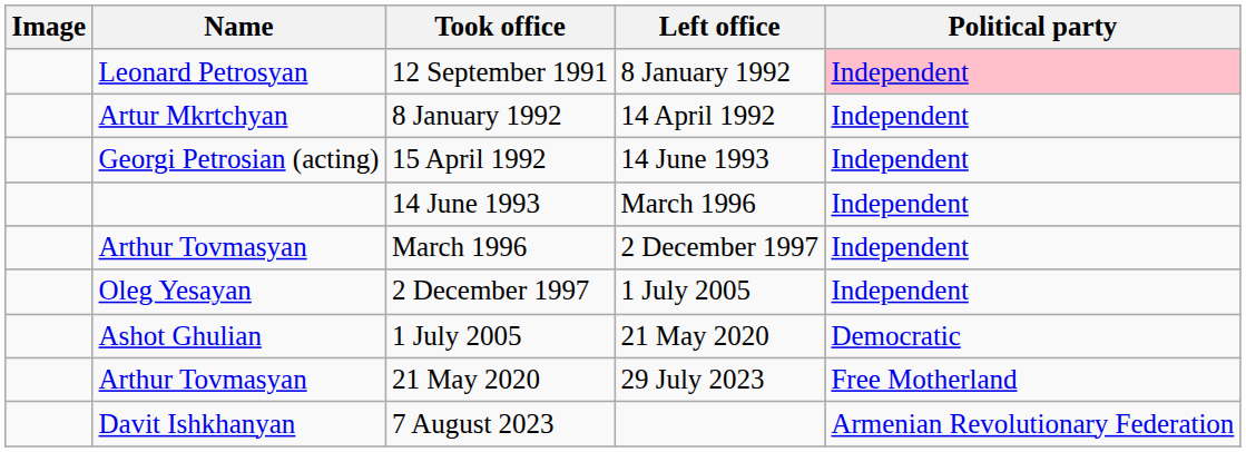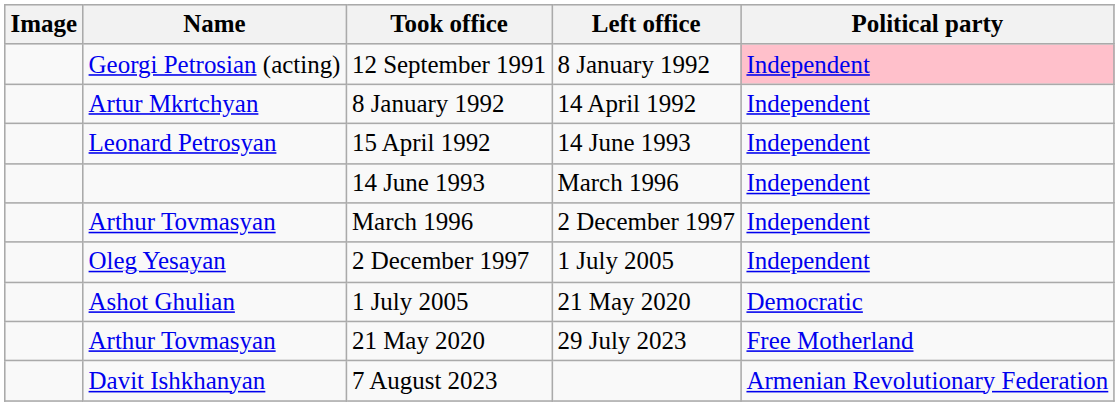12 September 1991 | Name: Leonard Petrosyan -> Georgi Petrosian (acting)
15 April 1992 | Name: Georgi Petrosian (acting) -> Leonard Petrosyan
